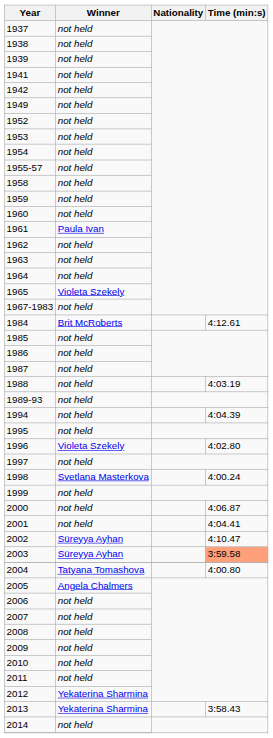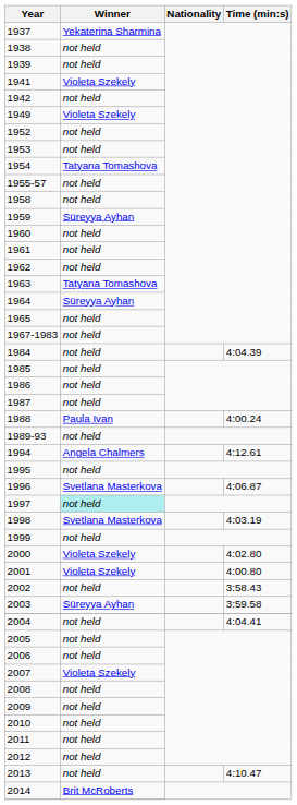1937 | Winner: not held -> Yekaterina Sharmina
1941 | Winner: not held -> Violeta Szekely
1949 | Winner: not held -> Violeta Szekely
1954 | Winner: not held -> Tatyana Tomashova
1959 | Winner: not held -> Süreyya Ayhan
1961 | Winner: Paula Ivan -> not held
1963 | Winner: not held -> Tatyana Tomashova
1964 | Winner: not held -> Süreyya Ayhan
1965 | Winner: Violeta Szekely -> not held
1984 | Winner: Brit McRoberts -> not held
1984 | Time (min:s): 4:12.61 -> 4:04.39
1988 | Winner: not held -> Paula Ivan
1988 | Time (min:s): 4:03.19 -> 4:00.24
1994 | Winner: not held -> Angela Chalmers
1994 | Time (min:s): 4:04.39 -> 4:12.61
1996 | Winner: Violeta Szekely -> Svetlana Masterkova
1996 | Time (min:s): 4:02.80 -> 4:06.87
1997 | Winner: no background -> paleturquoise background
1998 | Time (min:s): 4:00.24 -> 4:03.19
2000 | Winner: not held -> Violeta Szekely
2000 | Time (min:s): 4:06.87 -> 4:02.80
2001 | Winner: not held -> Violeta Szekely
2001 | Time (min:s): 4:04.41 -> 4:00.80
2002 | Winner: Süreyya Ayhan -> not held
2002 | Time (min:s): 4:10.47 -> 3:58.43
2003 | Time (min:s): lightsalmon background -> no background
2004 | Winner: Tatyana Tomashova -> not held
2004 | Time (min:s): 4:00.80 -> 4:04.41
2005 | Winner: Angela Chalmers -> not held
2007 | Winner: not held -> Violeta Szekely
2012 | Winner: Yekaterina Sharmina -> not held
2013 | Winner: Yekaterina Sharmina -> not held
2013 | Time (min:s): 3:58.43 -> 4:10.47
2014 | Winner: not held -> Brit McRoberts
